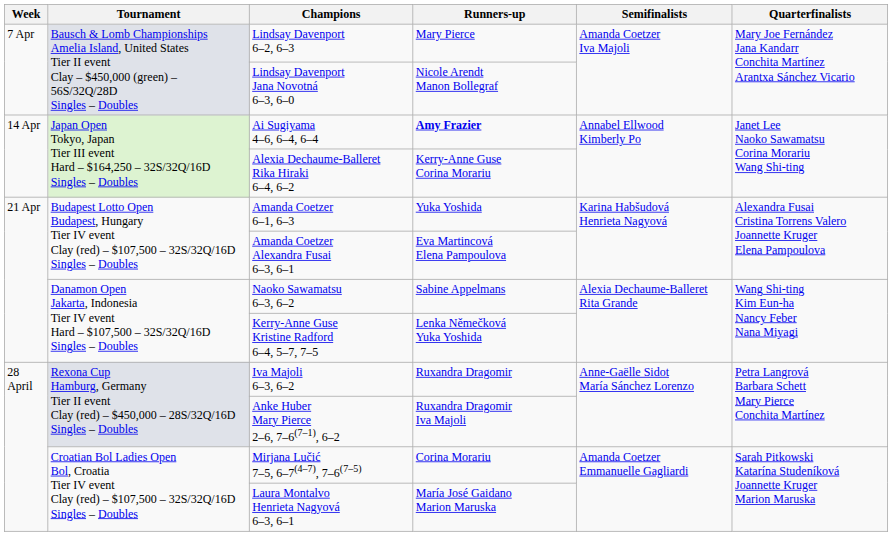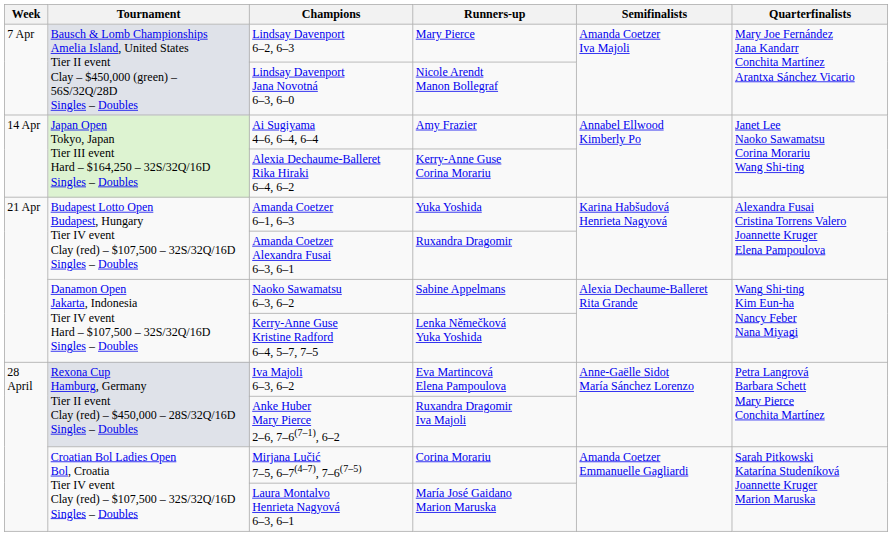Ai Sugiyama 4–6, 6–4, 6–4 | Runners-up: bold -> normal
Amanda Coetzer Alexandra Fusai 6–3, 6–1 | Runners-up: Eva Martincová Elena Pampoulova -> Ruxandra Dragomir
Iva Majoli 6–3, 6–2 | Runners-up: Ruxandra Dragomir -> Eva Martincová Elena Pampoulova
